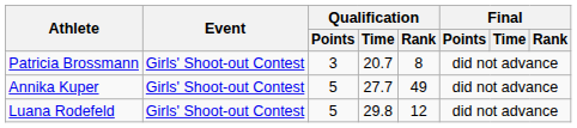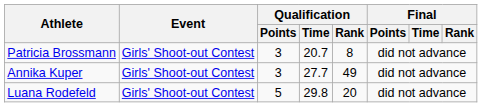Annika Kuper | Qualification / Points: 5 -> 3
Luana Rodefeld | Qualification / Rank: 12 -> 20
